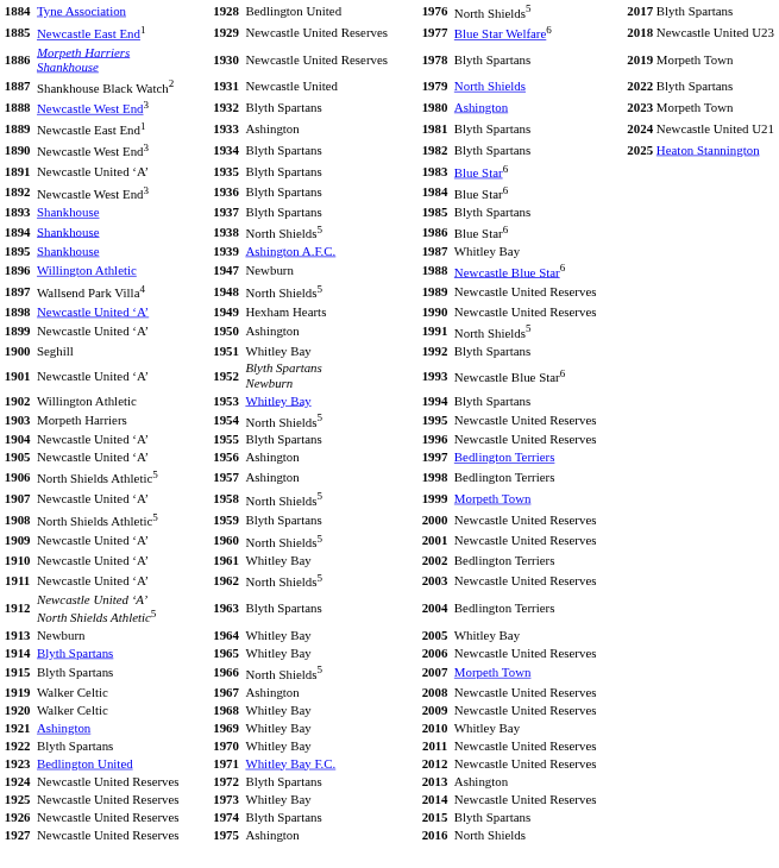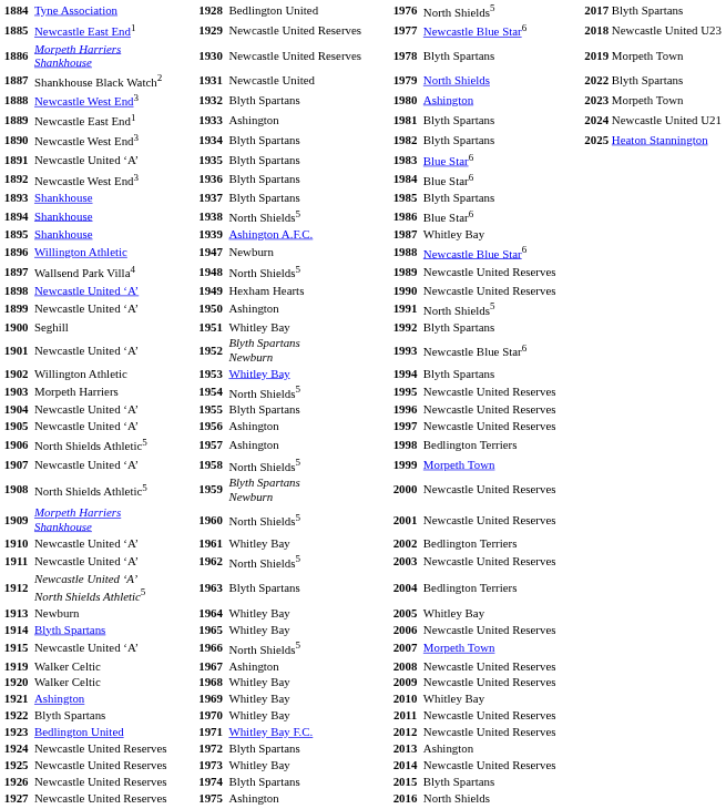1885 | column 6: Blue Star Welfare6 -> Newcastle Blue Star6
1905 | column 6: Bedlington Terriers -> Newcastle United Reserves
1908 | column 4: Blyth Spartans -> Blyth Spartans Newburn
1909 | column 2: Newcastle United ‘A’ -> Morpeth Harriers Shankhouse
1915 | column 2: Blyth Spartans -> Newcastle United ‘A’
